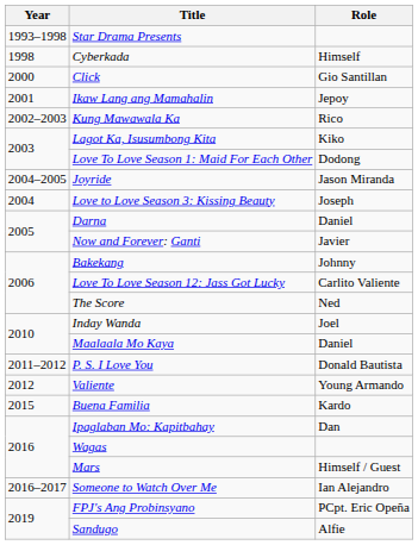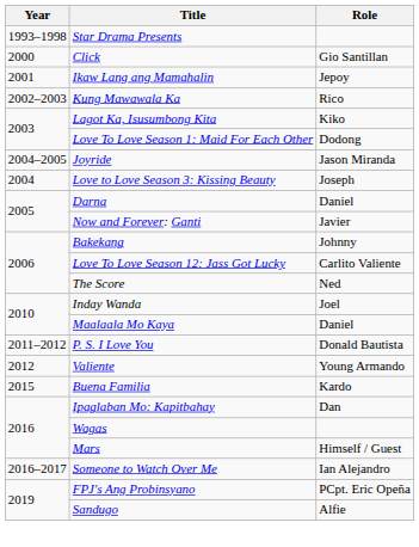- row: 1998 | Cyberkada | Himself
